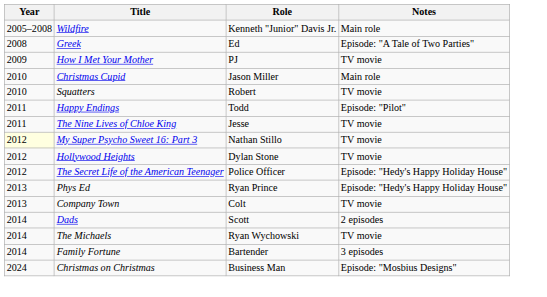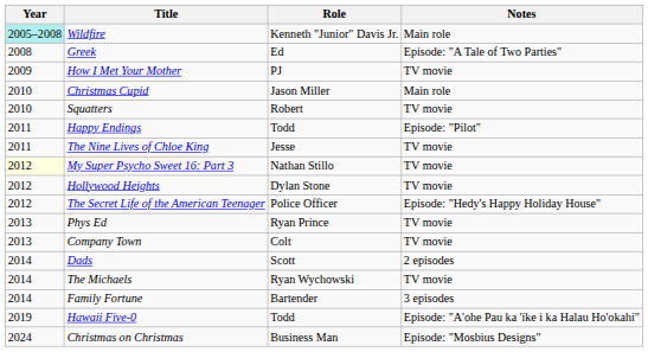Wildfire | Year: no background -> paleturquoise background
Phys Ed | Notes: Episode: "Hedy's Happy Holiday House" -> TV movie
+ row: 2019 | Hawaii Five-0 | Todd | Episode: "A'ohe Pau ka 'ike i ka Halau Ho'okahi"
